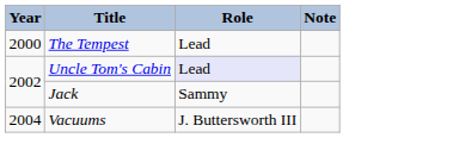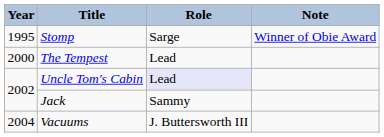+ row: 1995 | Stomp | Sarge | Winner of Obie Award
